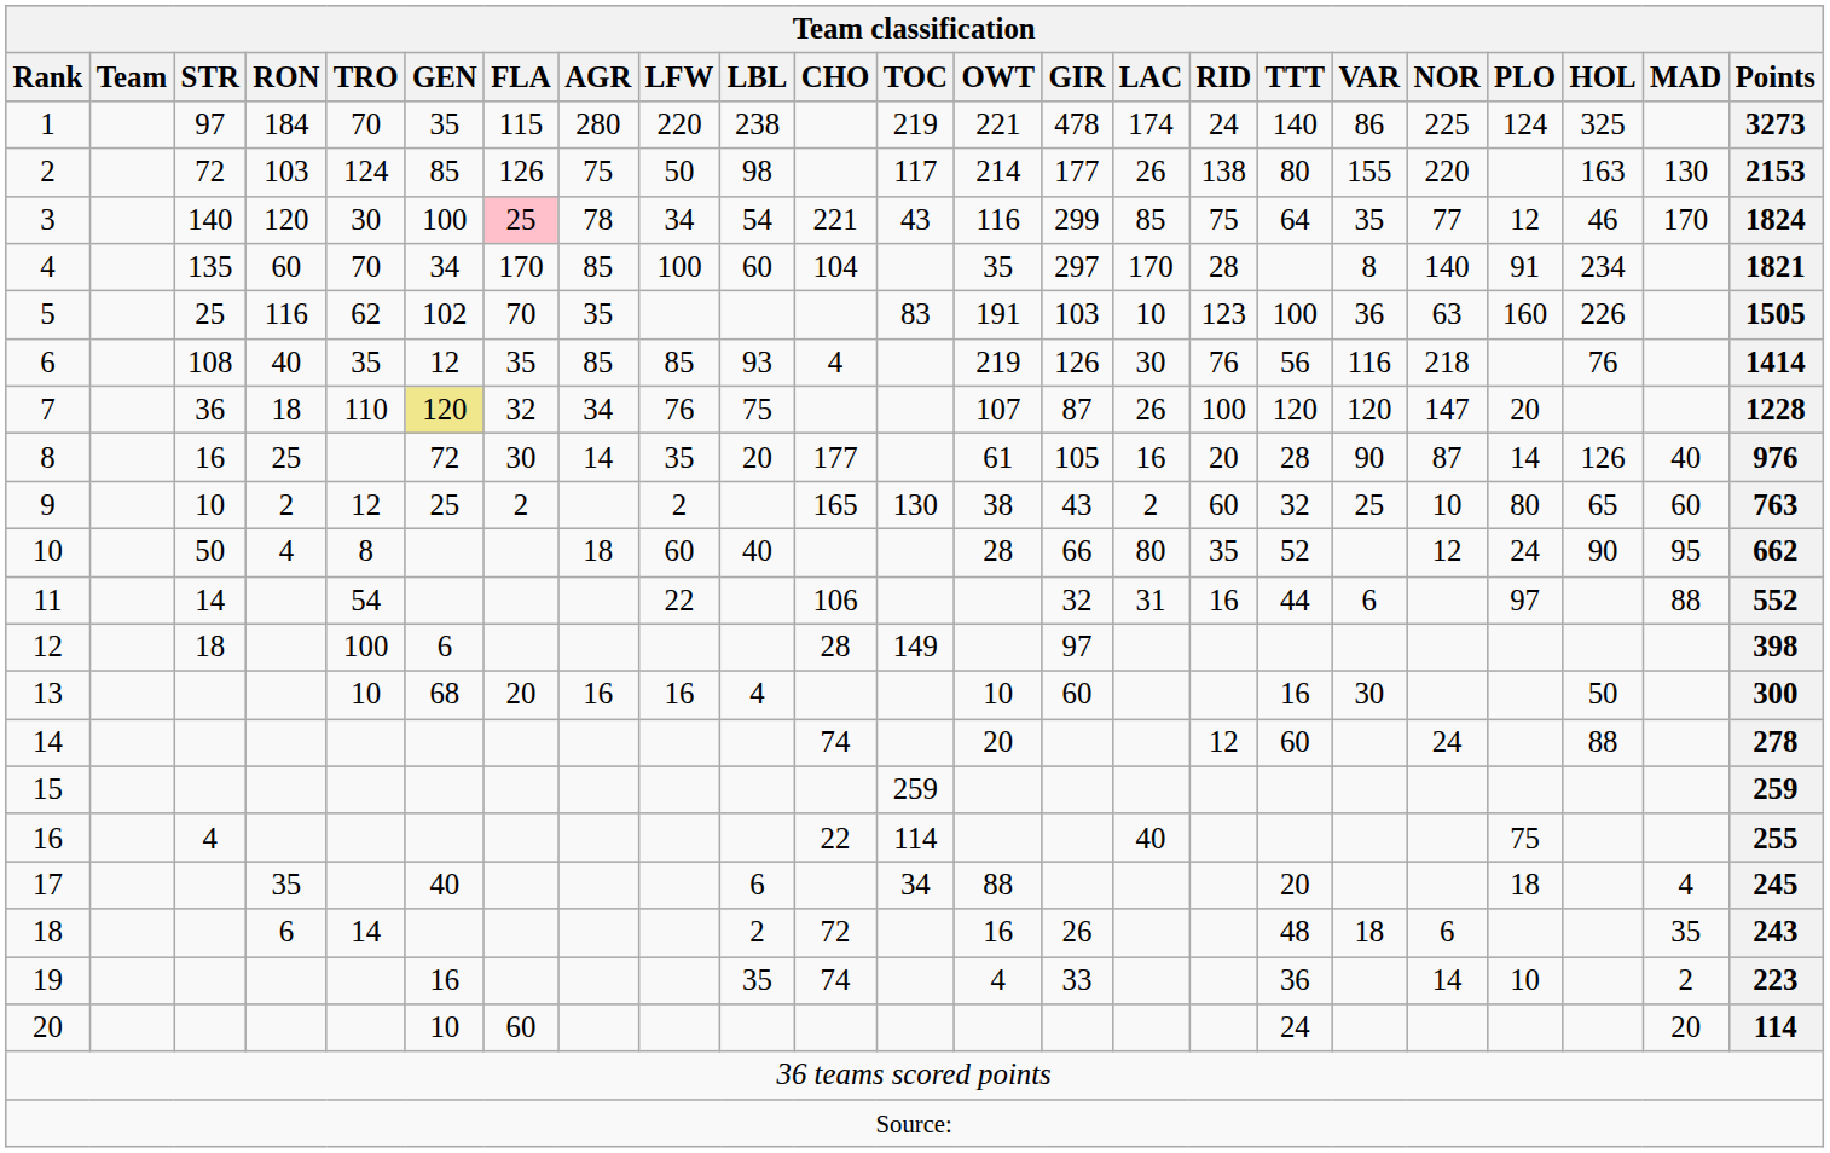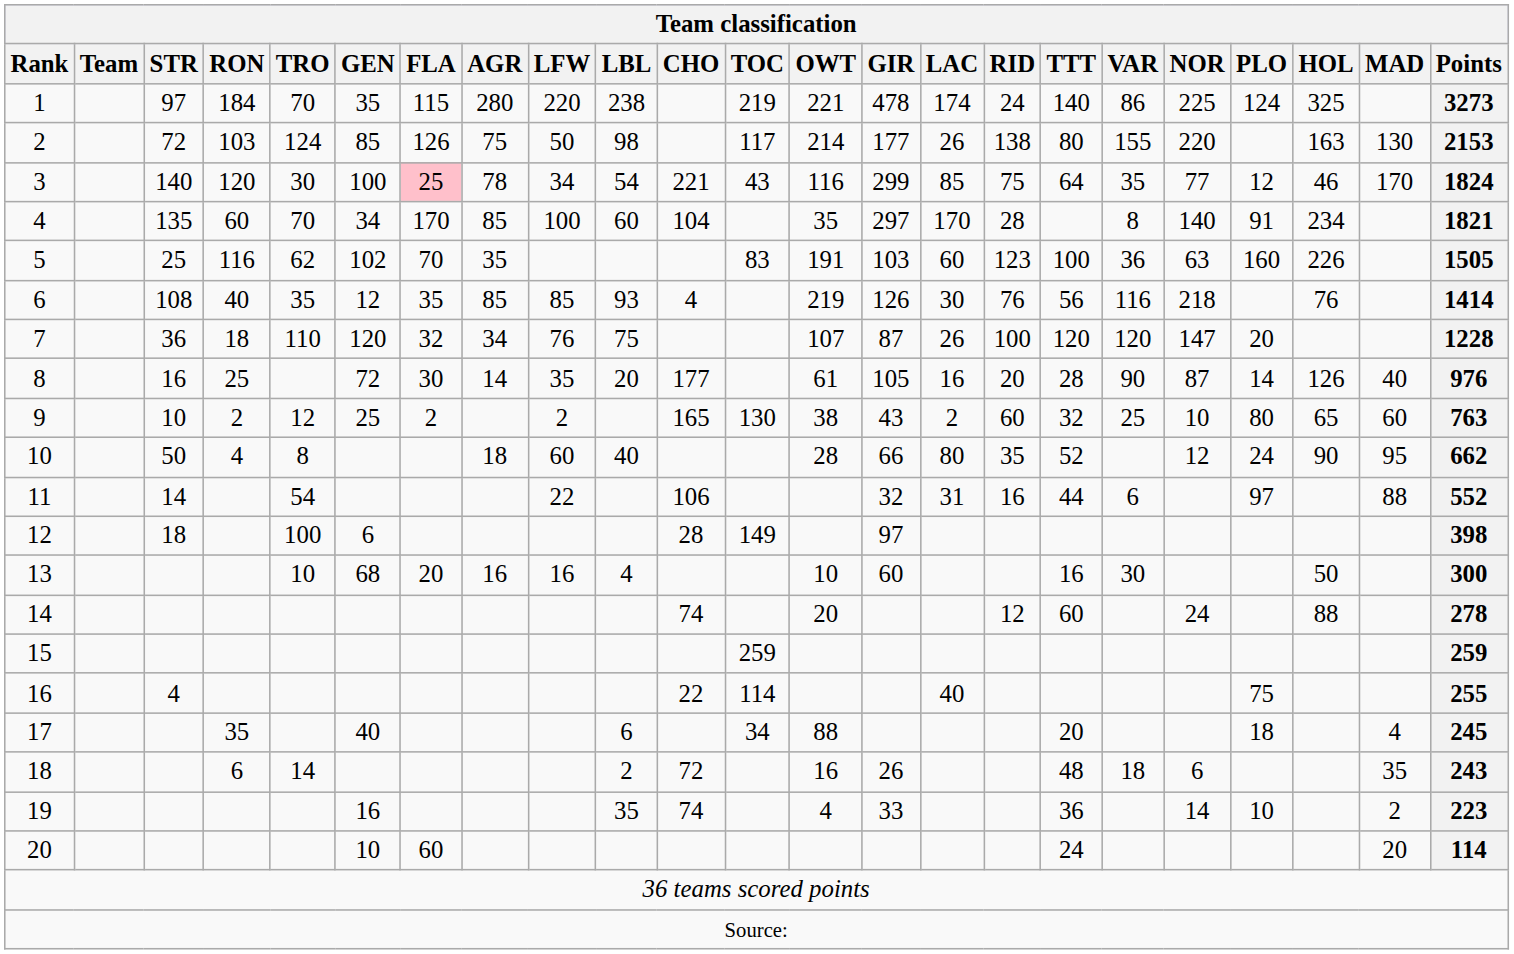5 | LAC: 10 -> 60
7 | GEN: khaki background -> no background
